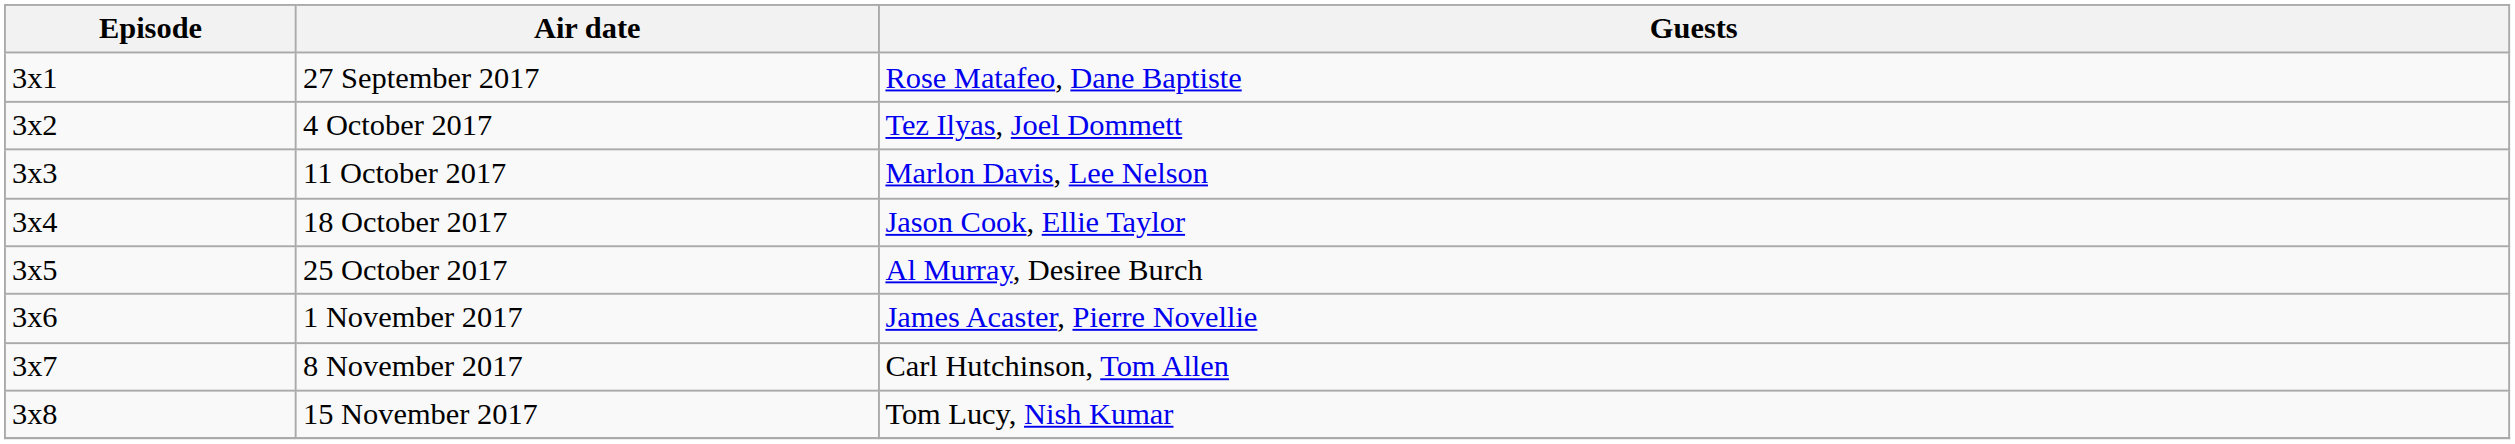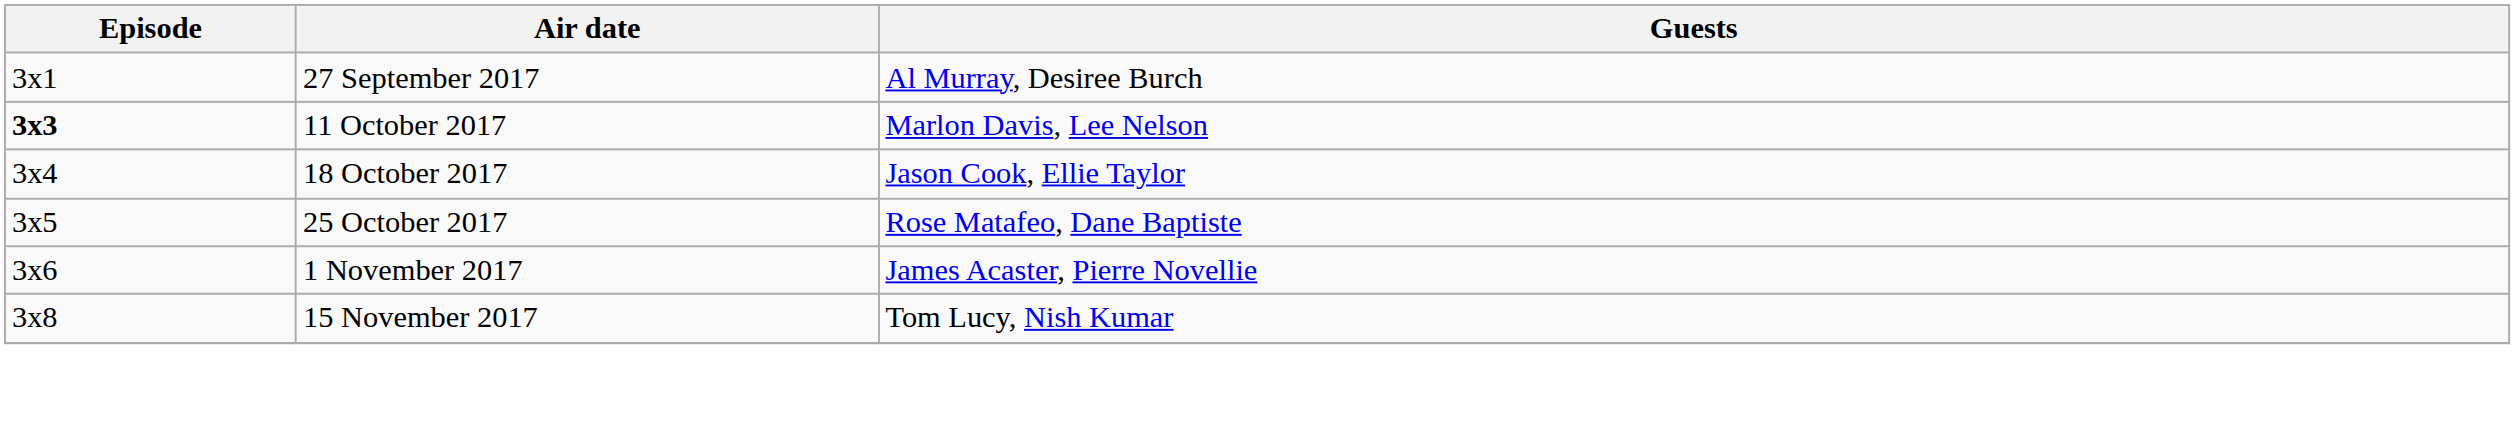27 September 2017 | Guests: Rose Matafeo, Dane Baptiste -> Al Murray, Desiree Burch
- row: 3x2 | 4 October 2017 | Tez Ilyas, Joel Dommett
11 October 2017 | Episode: normal -> bold
25 October 2017 | Guests: Al Murray, Desiree Burch -> Rose Matafeo, Dane Baptiste
- row: 3x7 | 8 November 2017 | Carl Hutchinson, Tom Allen
